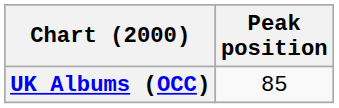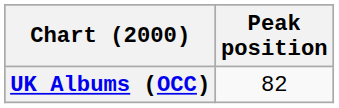UK Albums (OCC) | Peak position: 85 -> 82
